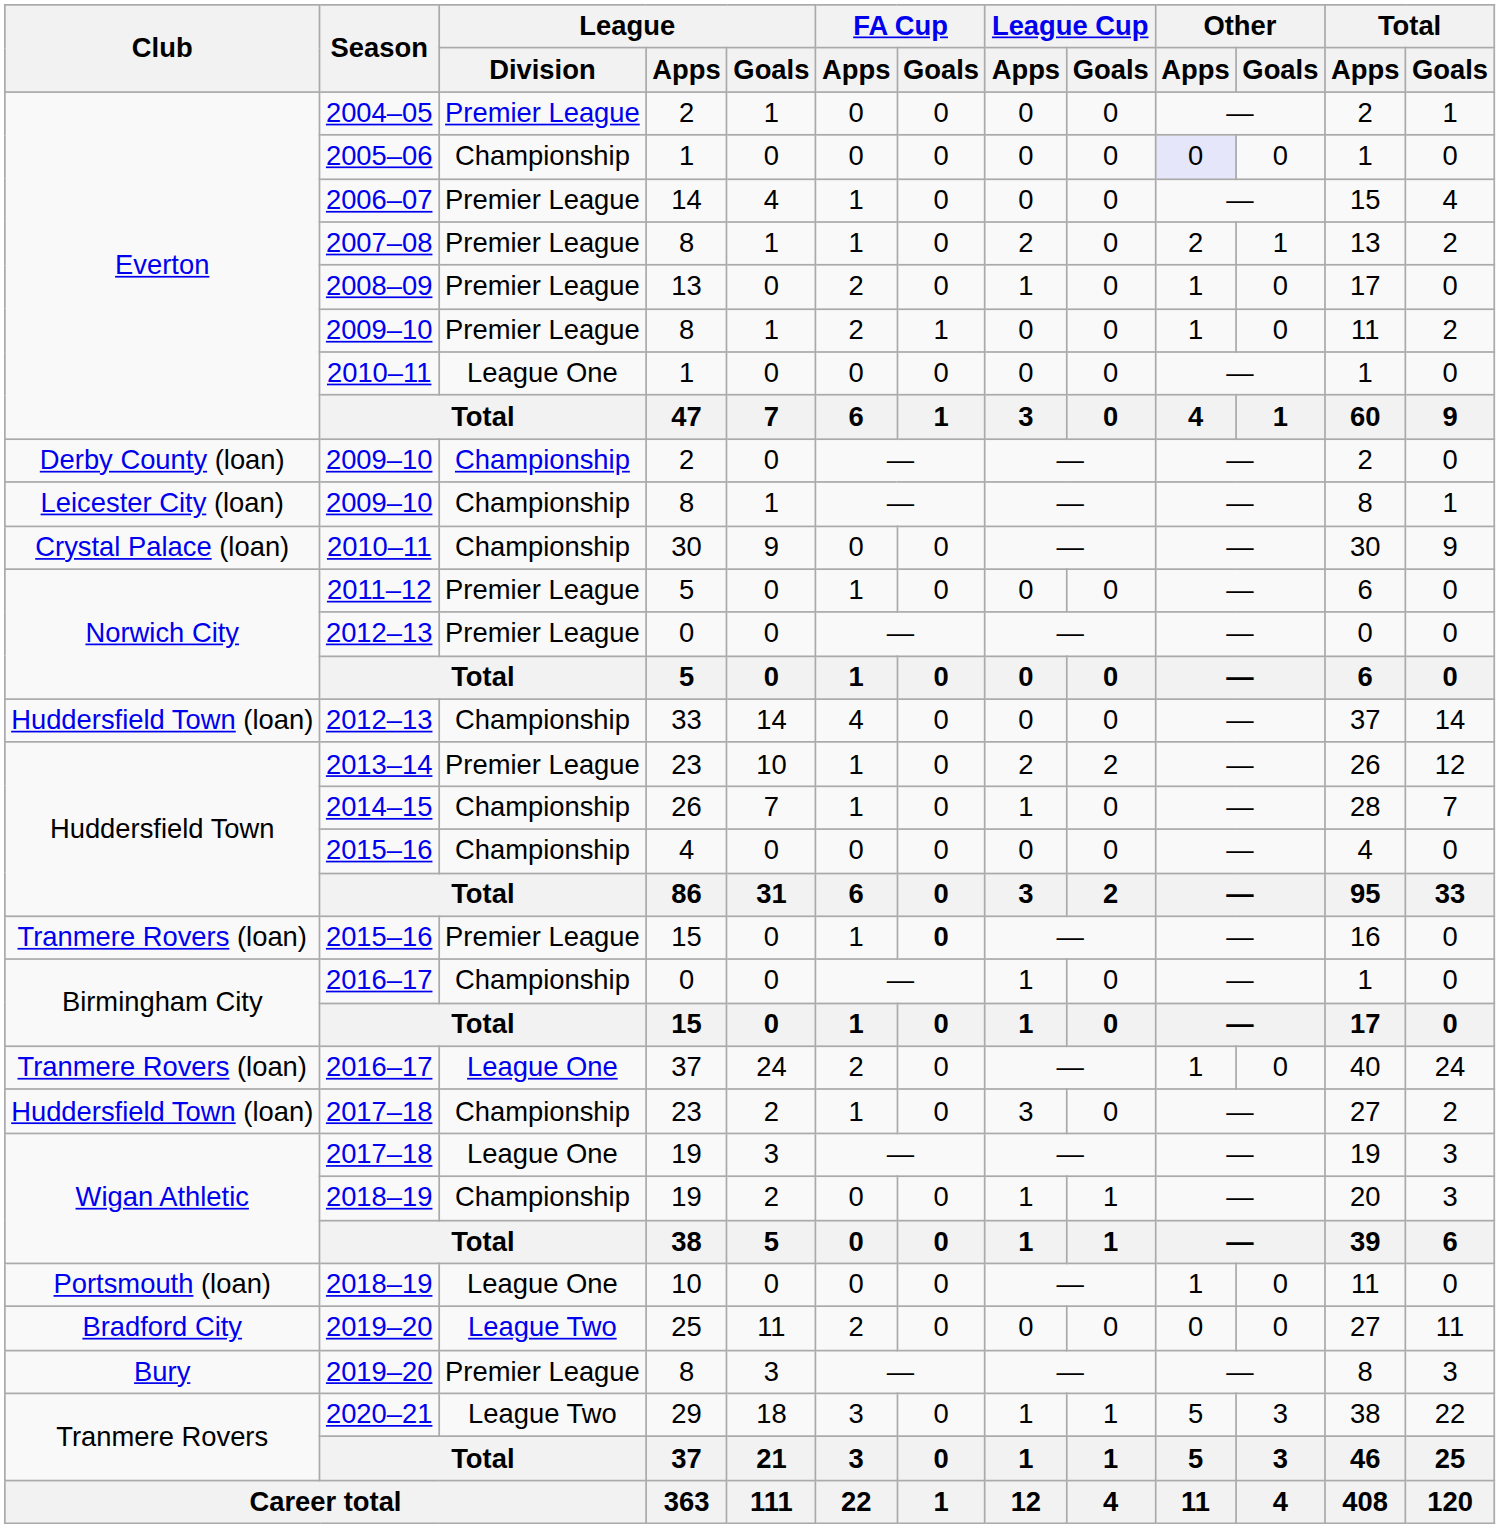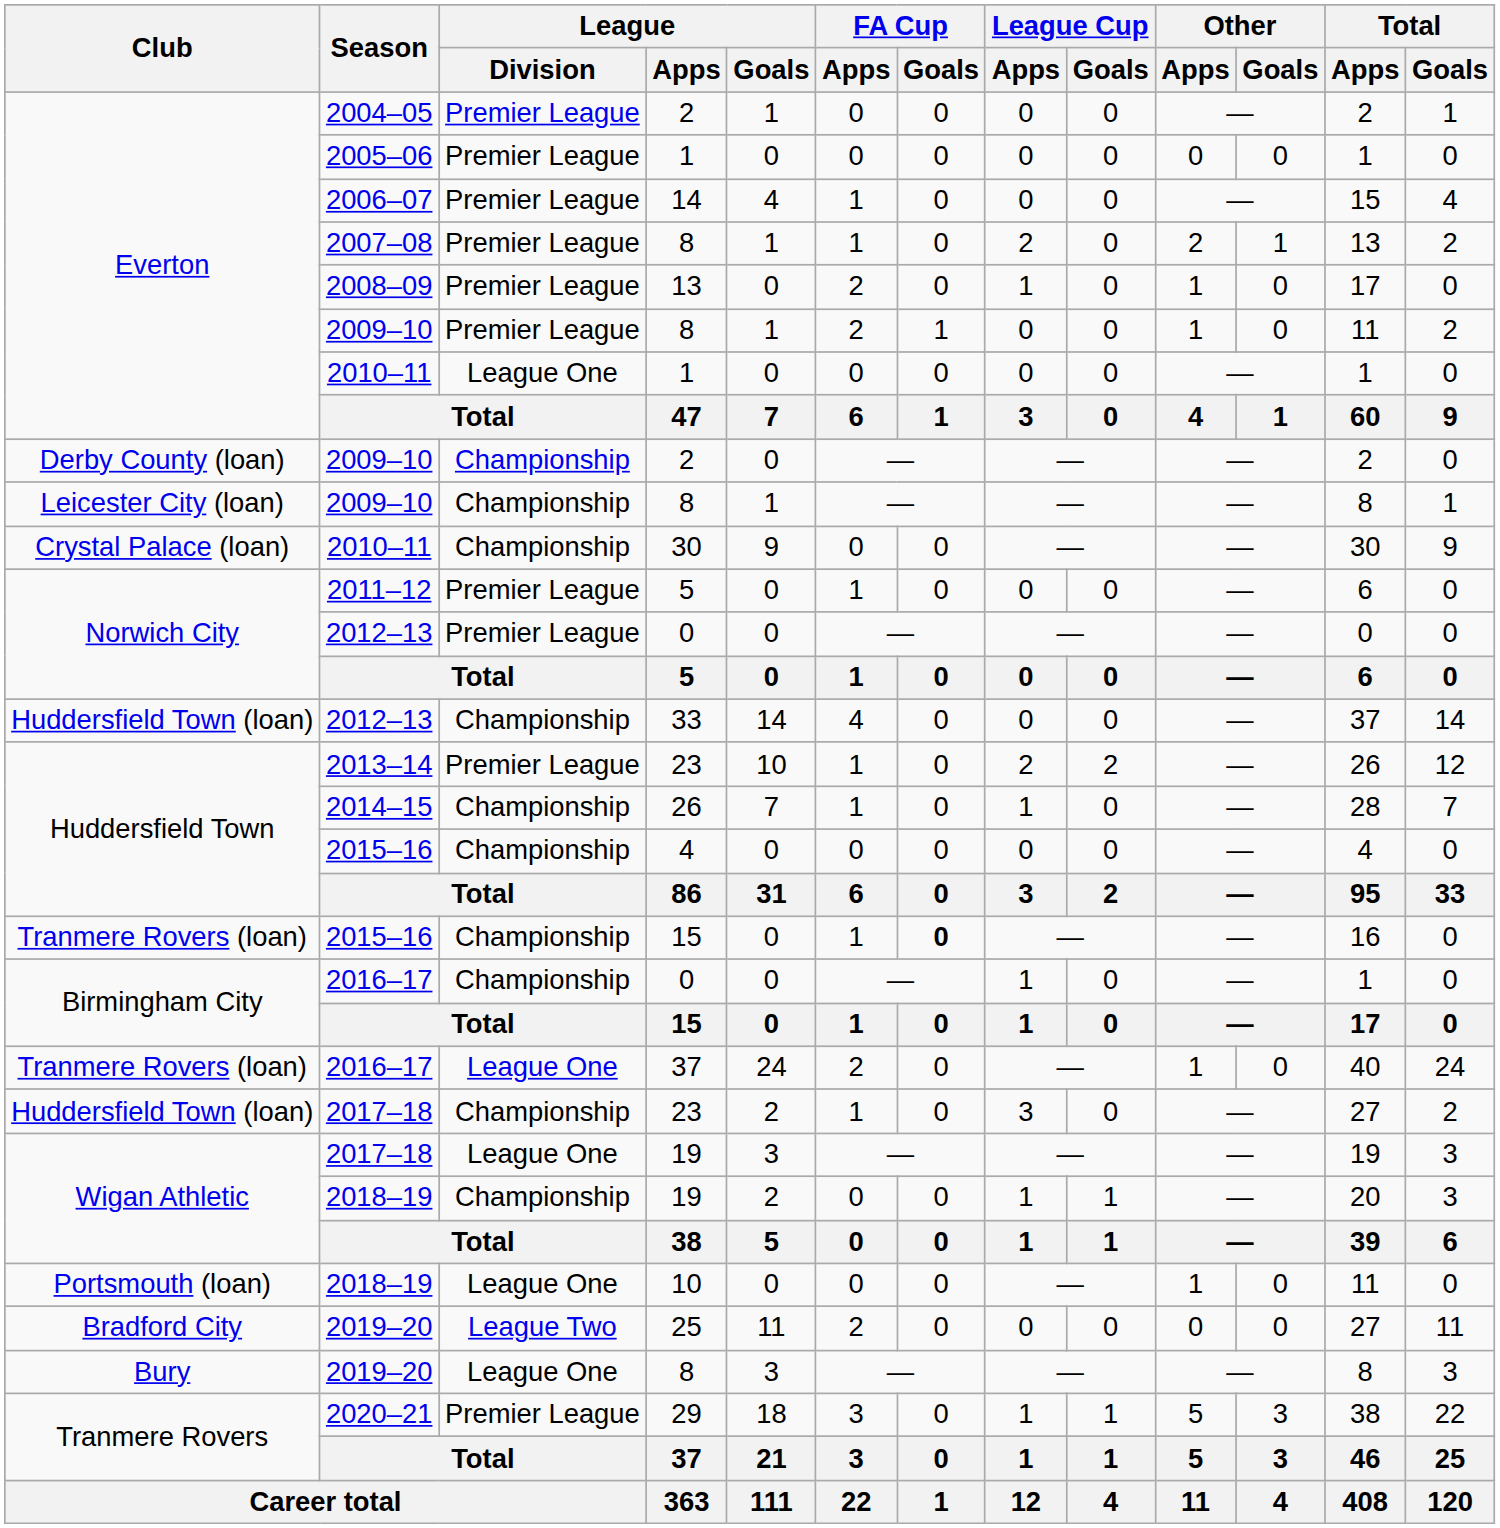2005–06 / 1 | League / Division: Championship -> Premier League
2005–06 / 1 | Other / Apps: lavender background -> no background
2015–16 / 15 | League / Division: Premier League -> Championship
2019–20 / 8 | League / Division: Premier League -> League One
29 | League / Division: League Two -> Premier League
